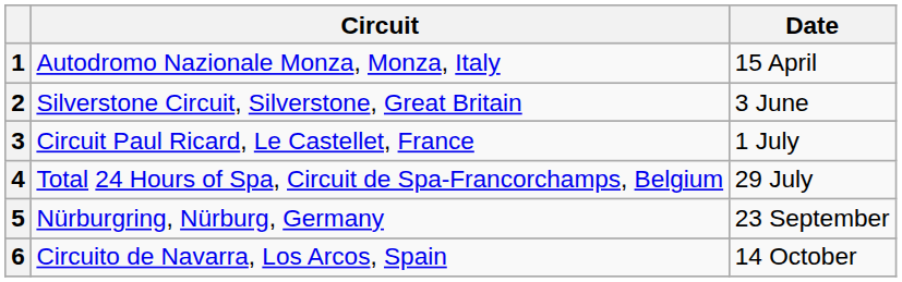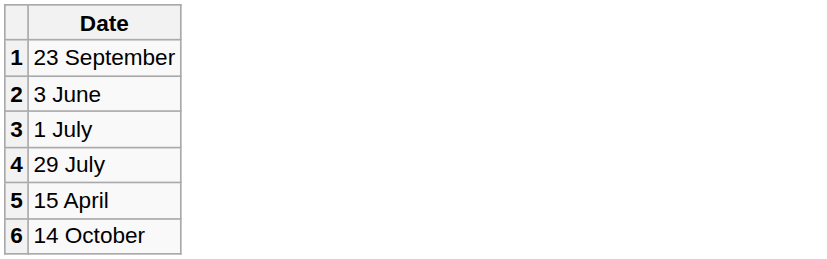- column: Circuit | Autodromo Nazionale Monza, Monza, Italy | Silverstone Circuit, Silverstone, Great Britain | Circuit Paul Ricard, Le Castellet, France | Total 24 Hours of Spa, Circuit de Spa-Francorchamps, Belgium | Nürburgring, Nürburg, Germany | Circuito de Navarra, Los Arcos, Spain
1 | Date: 15 April -> 23 September
5 | Date: 23 September -> 15 April
